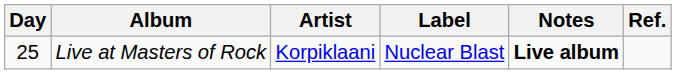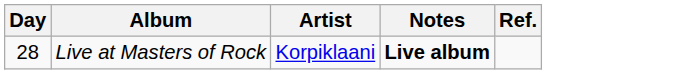- column: Label | Nuclear Blast
Live at Masters of Rock | Day: 25 -> 28
